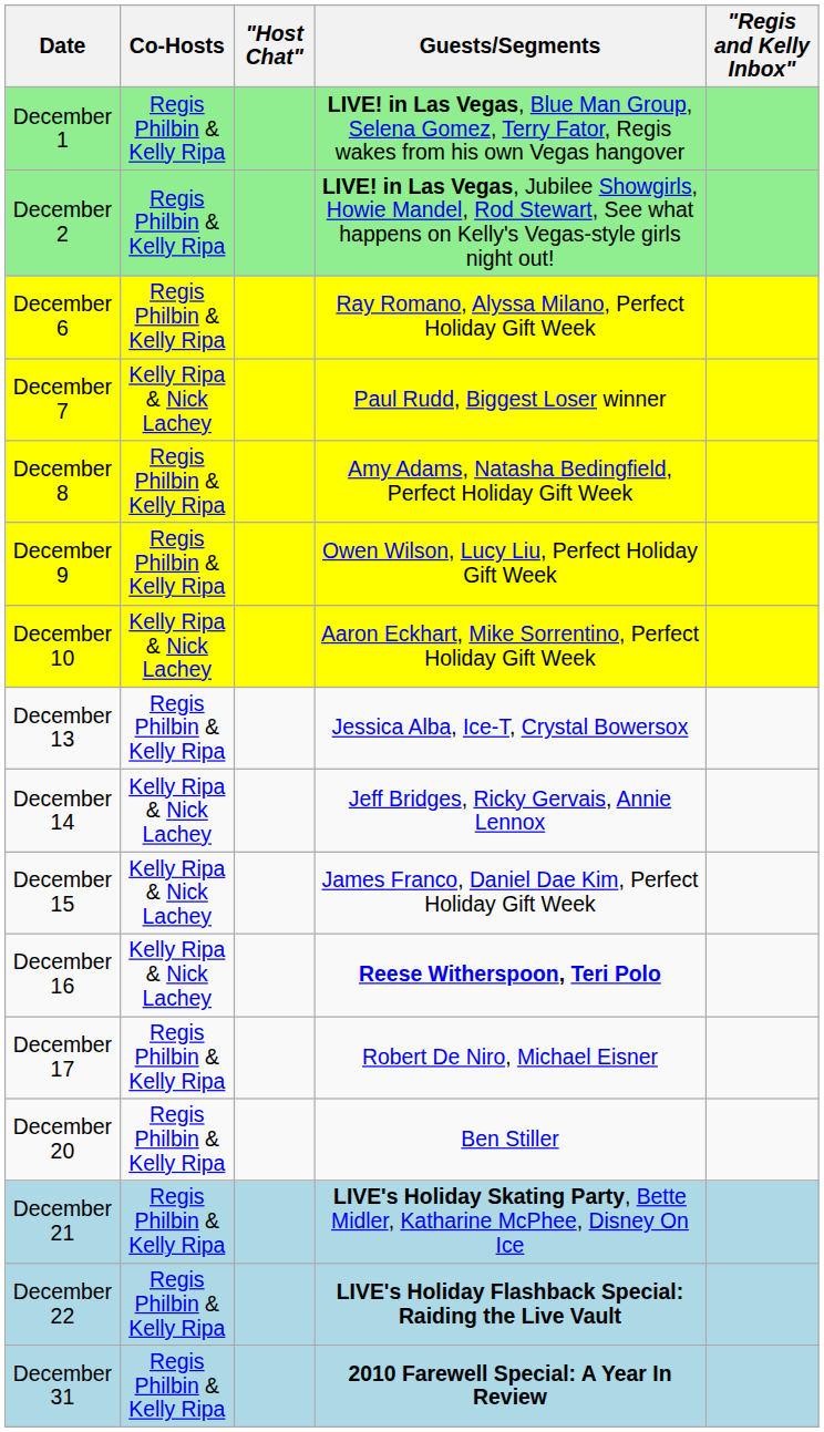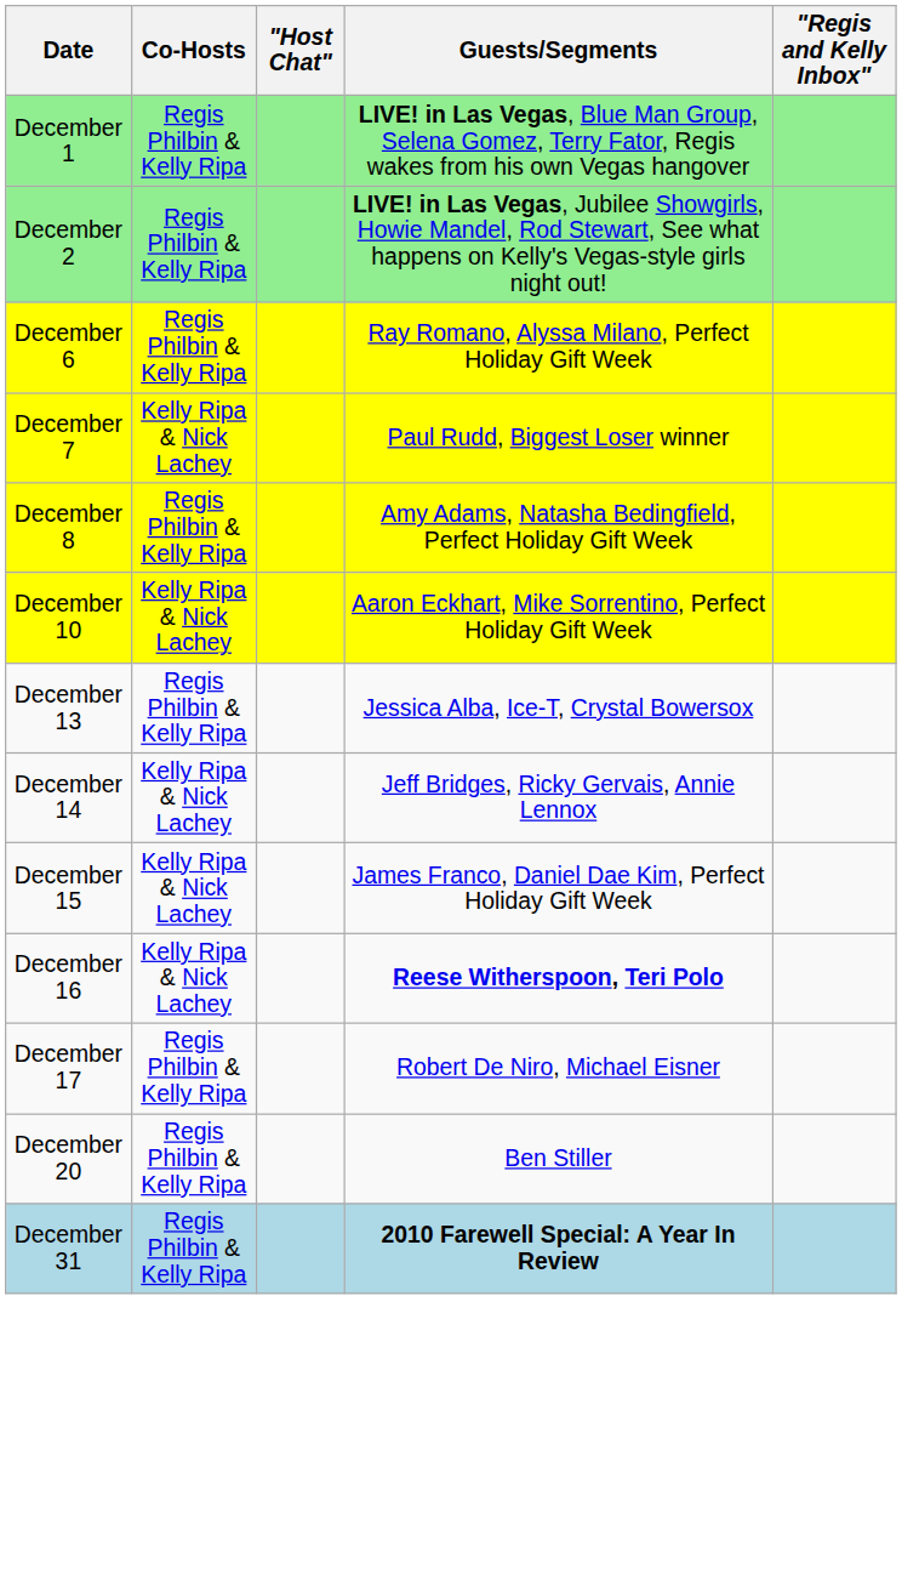- row: December 9 | Regis Philbin & Kelly Ripa | Owen Wilson, Lucy Liu, Perfect Holiday Gift Week
- row: December 21 | Regis Philbin & Kelly Ripa | LIVE's Holiday Skating Party, Bette Midler, Katharine McPhee, Disney On Ice
- row: December 22 | Regis Philbin & Kelly Ripa | LIVE's Holiday Flashback Special: Raiding the Live Vault
